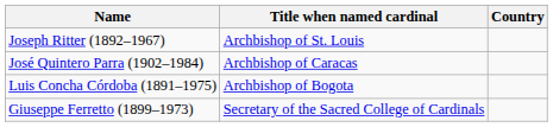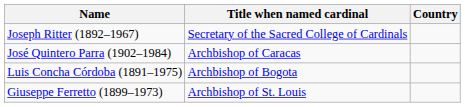Joseph Ritter (1892–1967) | Title when named cardinal: Archbishop of St. Louis -> Secretary of the Sacred College of Cardinals
Giuseppe Ferretto (1899–1973) | Title when named cardinal: Secretary of the Sacred College of Cardinals -> Archbishop of St. Louis
